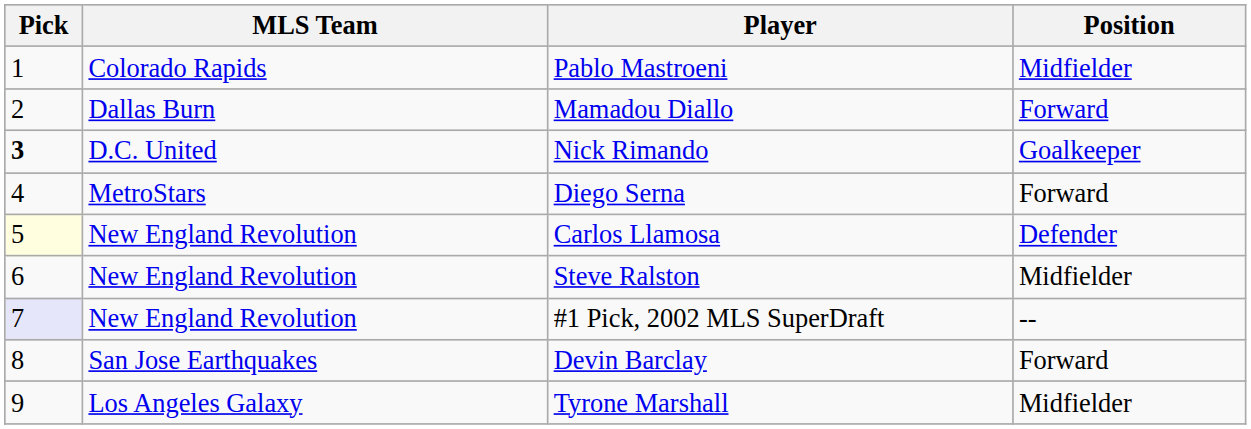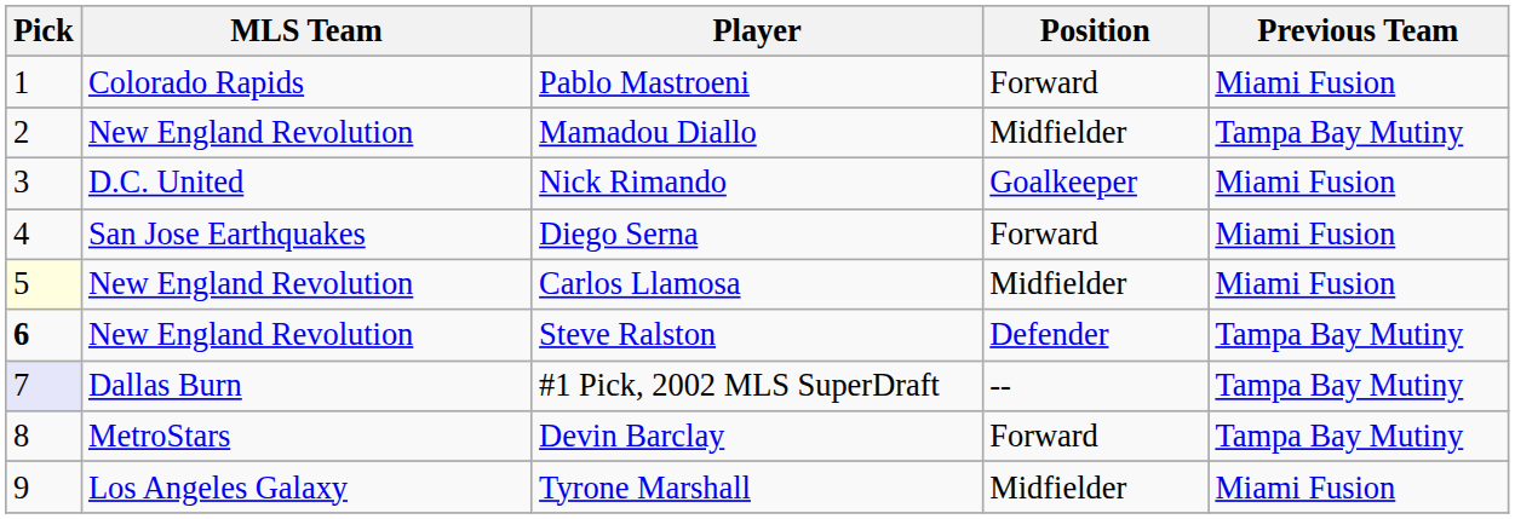+ column: Previous Team | Miami Fusion | Tampa Bay Mutiny | Miami Fusion | Miami Fusion | Miami Fusion | Tampa Bay Mutiny | Tampa Bay Mutiny | Tampa Bay Mutiny | Miami Fusion
Pablo Mastroeni | Position: Midfielder -> Forward
Mamadou Diallo | MLS Team: Dallas Burn -> New England Revolution
Mamadou Diallo | Position: Forward -> Midfielder
Nick Rimando | Pick: bold -> normal
Diego Serna | MLS Team: MetroStars -> San Jose Earthquakes
Carlos Llamosa | Position: Defender -> Midfielder
Steve Ralston | Pick: normal -> bold
Steve Ralston | Position: Midfielder -> Defender
#1 Pick, 2002 MLS SuperDraft | MLS Team: New England Revolution -> Dallas Burn
Devin Barclay | MLS Team: San Jose Earthquakes -> MetroStars
